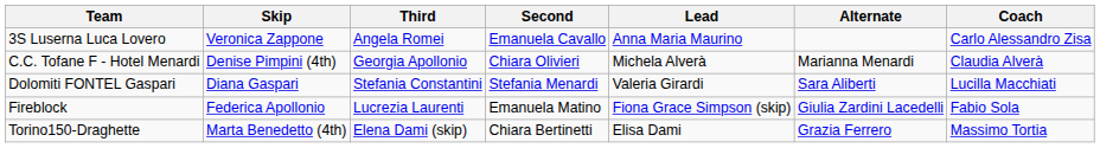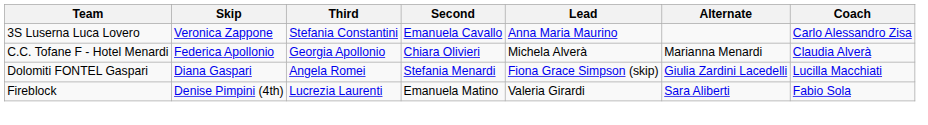3S Luserna Luca Lovero | Third: Angela Romei -> Stefania Constantini
C.C. Tofane F - Hotel Menardi | Skip: Denise Pimpini (4th) -> Federica Apollonio
Dolomiti FONTEL Gaspari | Third: Stefania Constantini -> Angela Romei
Dolomiti FONTEL Gaspari | Lead: Valeria Girardi -> Fiona Grace Simpson (skip)
Dolomiti FONTEL Gaspari | Alternate: Sara Aliberti -> Giulia Zardini Lacedelli
Fireblock | Skip: Federica Apollonio -> Denise Pimpini (4th)
Fireblock | Lead: Fiona Grace Simpson (skip) -> Valeria Girardi
Fireblock | Alternate: Giulia Zardini Lacedelli -> Sara Aliberti
- row: Torino150-Draghette | Marta Benedetto (4th) | Elena Dami (skip) | Chiara Bertinetti | Elisa Dami | Grazia Ferrero | Massimo Tortia
